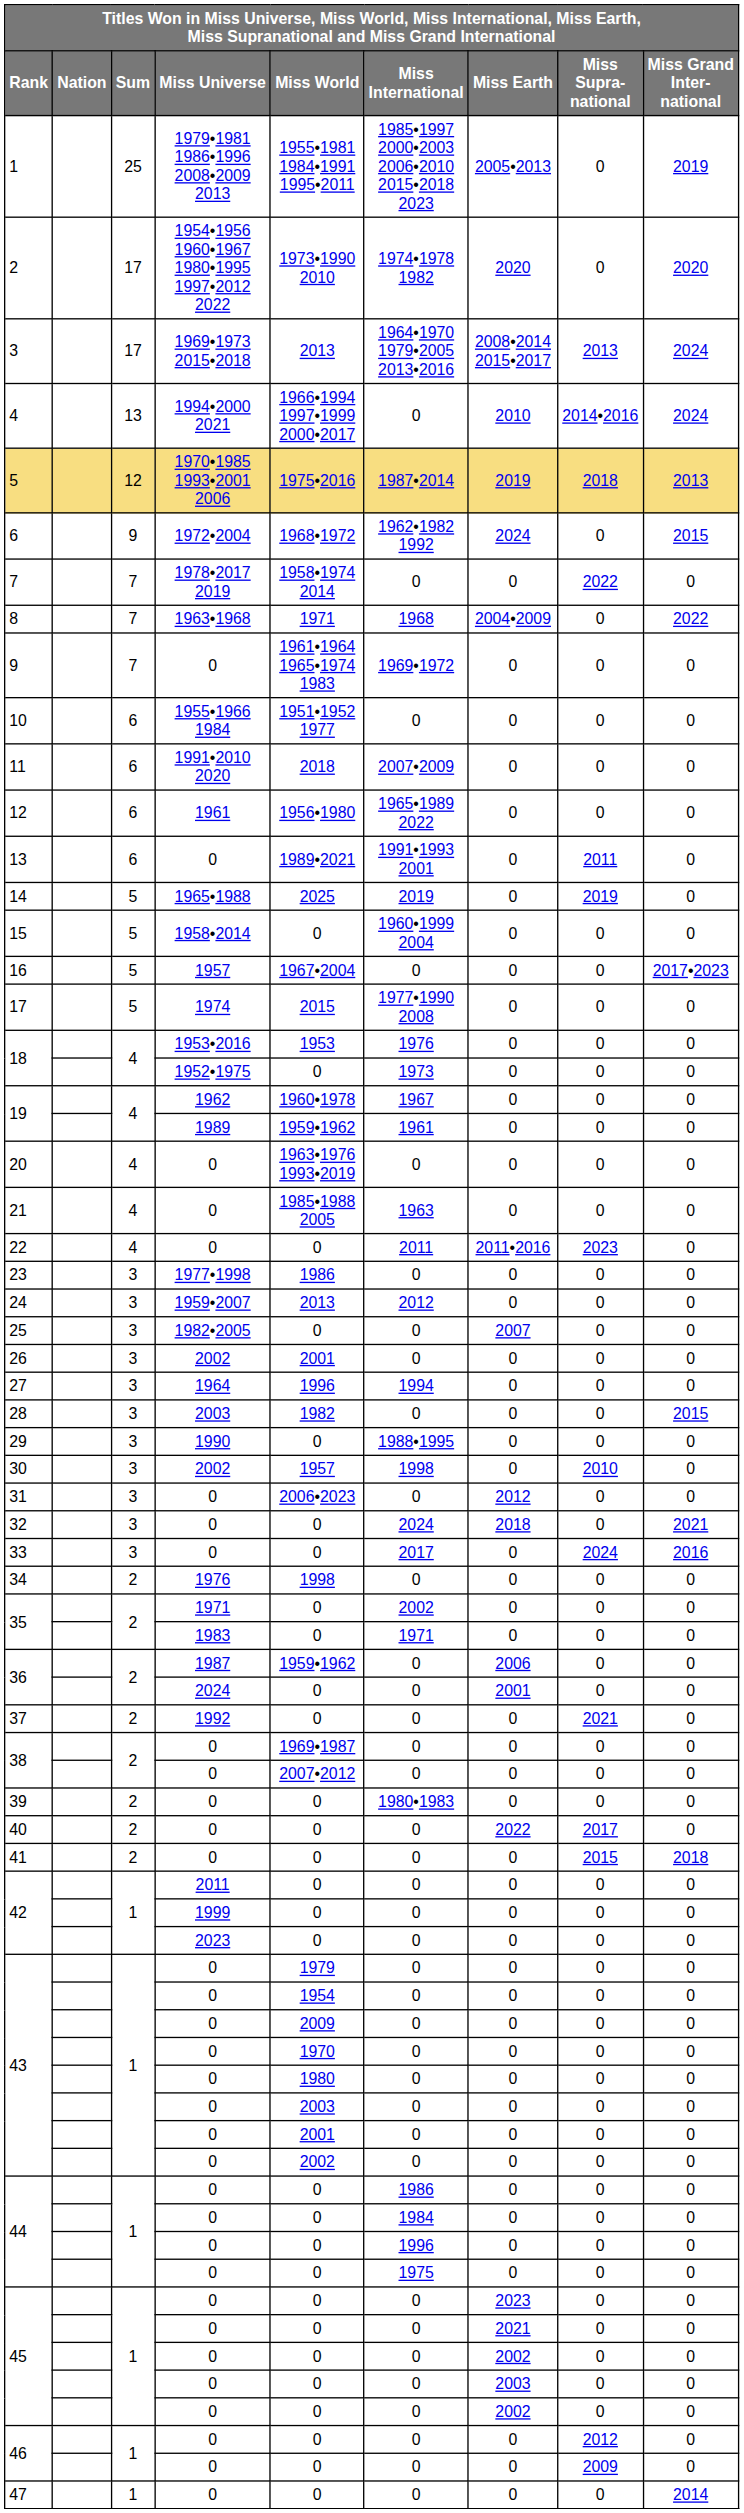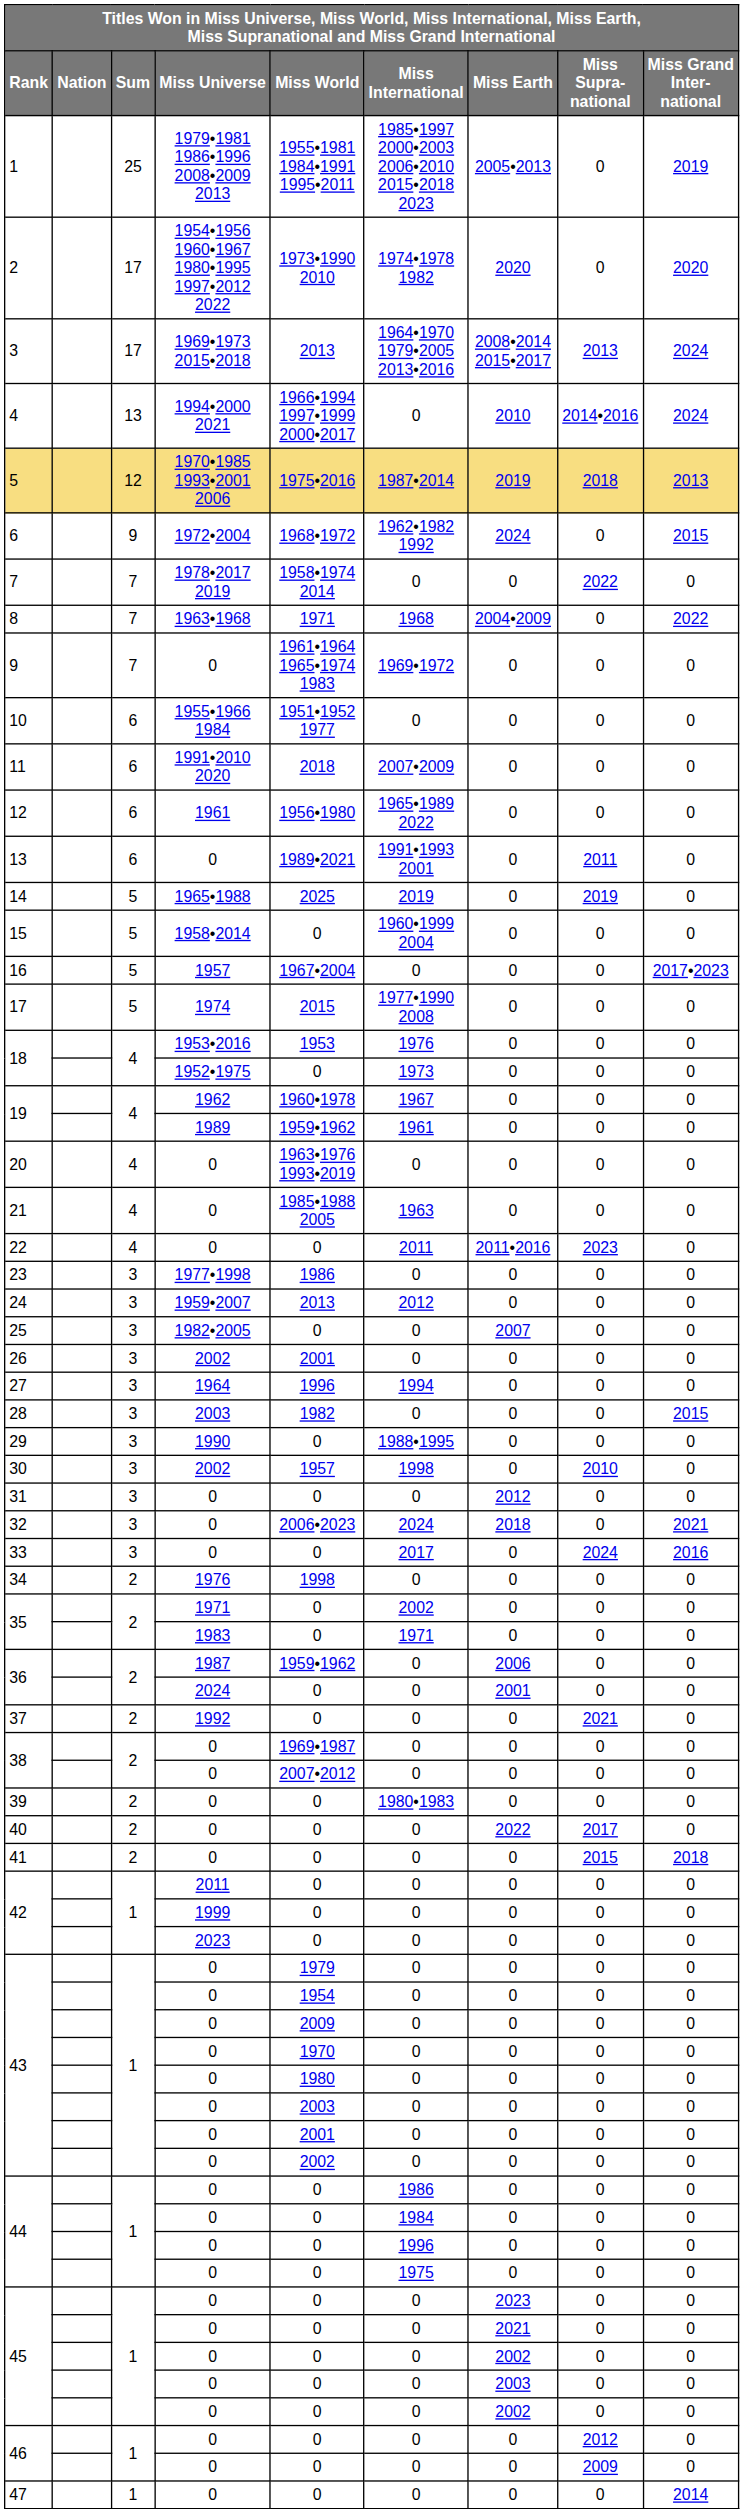31 | Miss World: 2006•2023 -> 0
32 | Miss World: 0 -> 2006•2023
